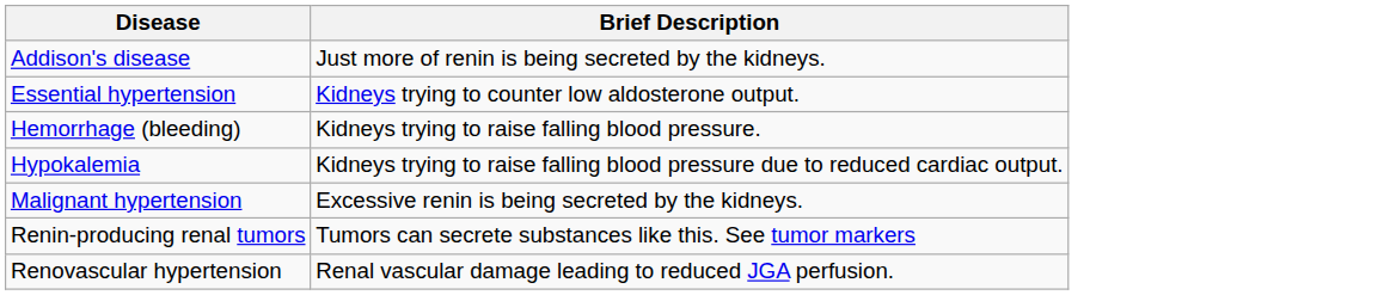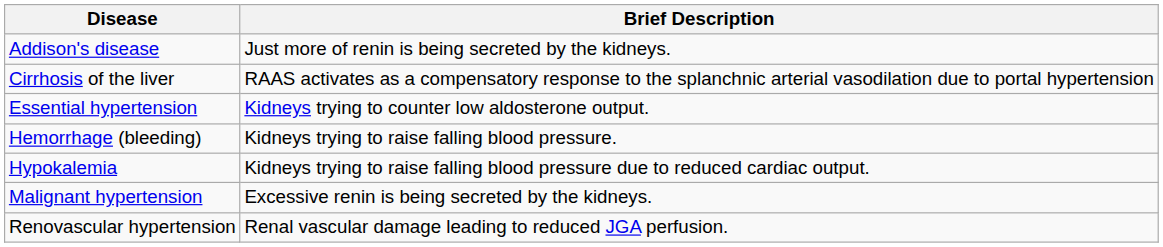+ row: Cirrhosis of the liver | RAAS activates as a compensatory response to the splanchnic arterial vasodilation due to portal hypertension
- row: Renin-producing renal tumors | Tumors can secrete substances like this. See tumor markers
